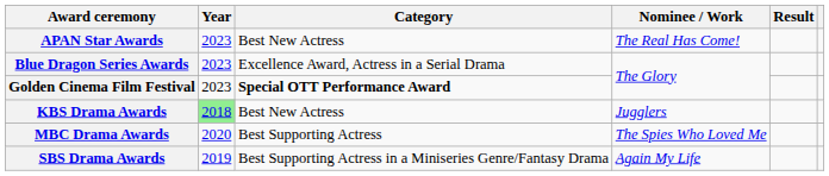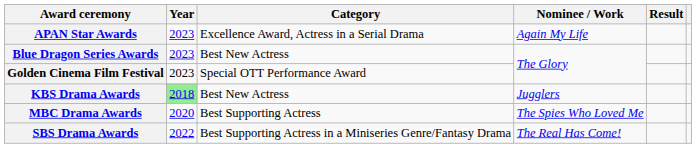APAN Star Awards | Category: Best New Actress -> Excellence Award, Actress in a Serial Drama
APAN Star Awards | Nominee / Work: The Real Has Come! -> Again My Life
Blue Dragon Series Awards | Category: Excellence Award, Actress in a Serial Drama -> Best New Actress
Golden Cinema Film Festival | Category: bold -> normal
SBS Drama Awards | Year: 2019 -> 2022
SBS Drama Awards | Nominee / Work: Again My Life -> The Real Has Come!
